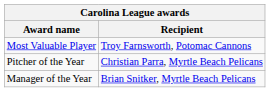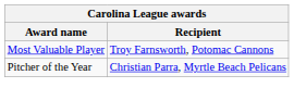- row: Manager of the Year | Brian Snitker, Myrtle Beach Pelicans
